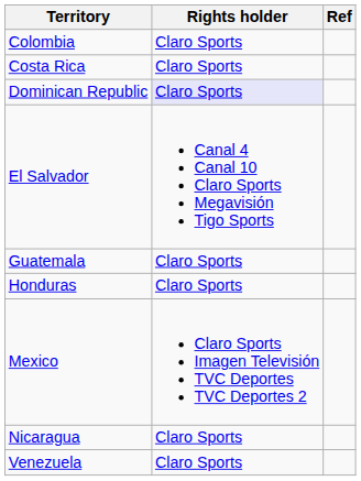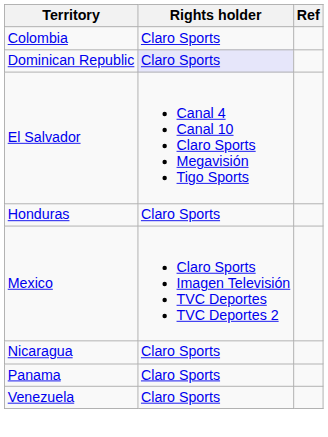- row: Costa Rica | Claro Sports
- row: Guatemala | Claro Sports
+ row: Panama | Claro Sports
